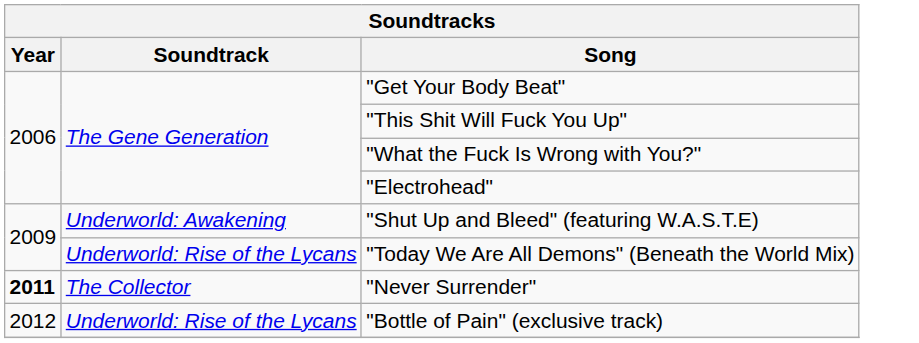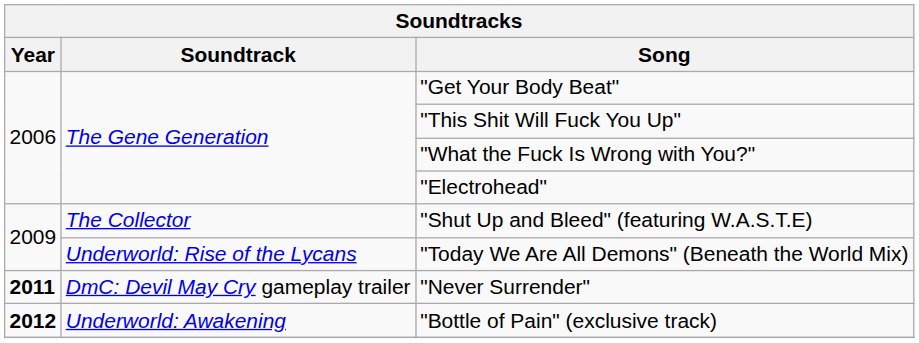"Shut Up and Bleed" (featuring W.A.S.T.E) | Soundtrack: Underworld: Awakening -> The Collector
"Never Surrender" | Soundtrack: The Collector -> DmC: Devil May Cry gameplay trailer
"Bottle of Pain" (exclusive track) | Year: normal -> bold
"Bottle of Pain" (exclusive track) | Soundtrack: Underworld: Rise of the Lycans -> Underworld: Awakening
